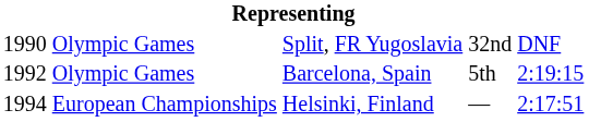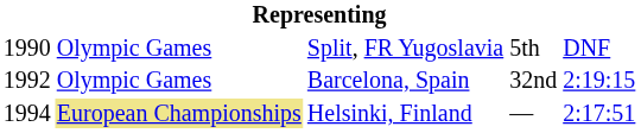Split, FR Yugoslavia | column 4: 32nd -> 5th
Barcelona, Spain | column 4: 5th -> 32nd
Helsinki, Finland | column 2: no background -> khaki background
